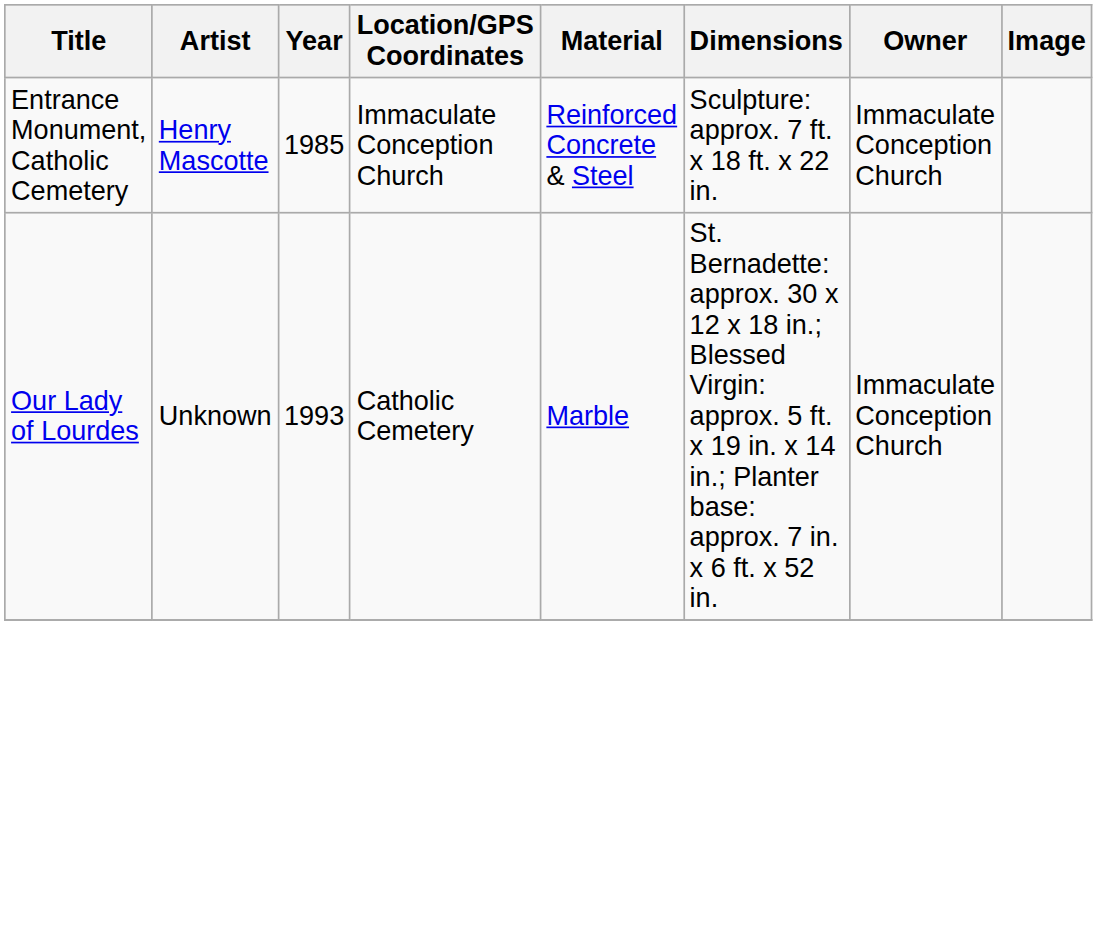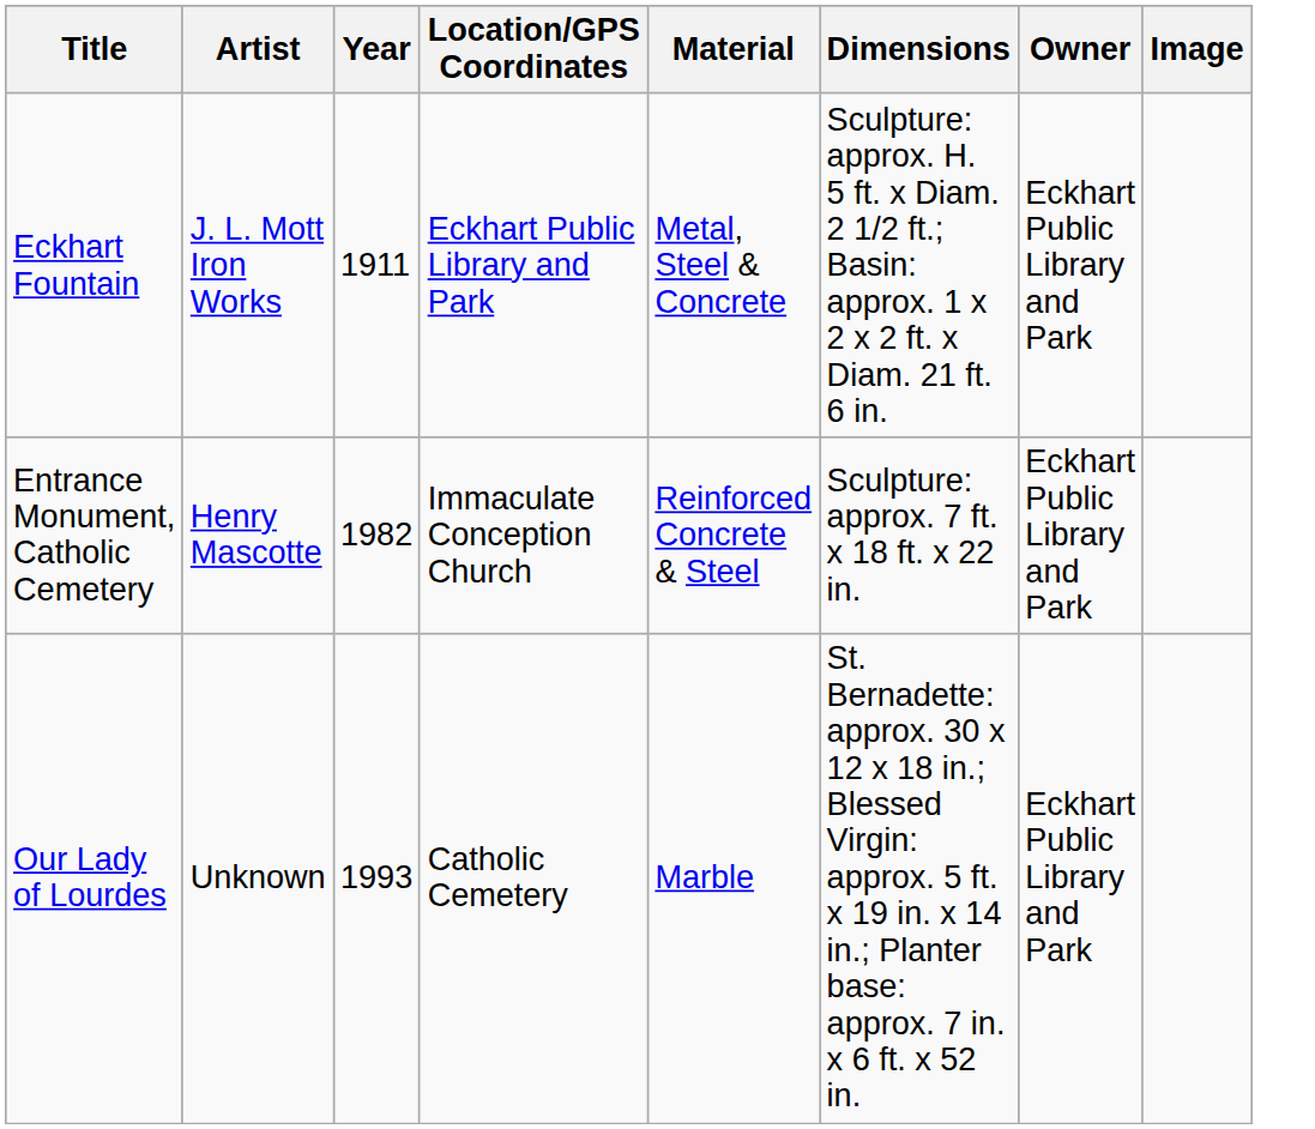+ row: Eckhart Fountain | J. L. Mott Iron Works | 1911 | Eckhart Public Library and Park | Metal, Steel & Concrete | Sculpture: approx. H. 5 ft. x Diam. 2 1/2 ft.; Basin: approx. 1 x 2 x 2 ft. x Diam. 21 ft. 6 in. | Eckhart Public Library and Park
Entrance Monument, Catholic Cemetery | Year: 1985 -> 1982
Entrance Monument, Catholic Cemetery | Owner: Immaculate Conception Church -> Eckhart Public Library and Park
Our Lady of Lourdes | Owner: Immaculate Conception Church -> Eckhart Public Library and Park
